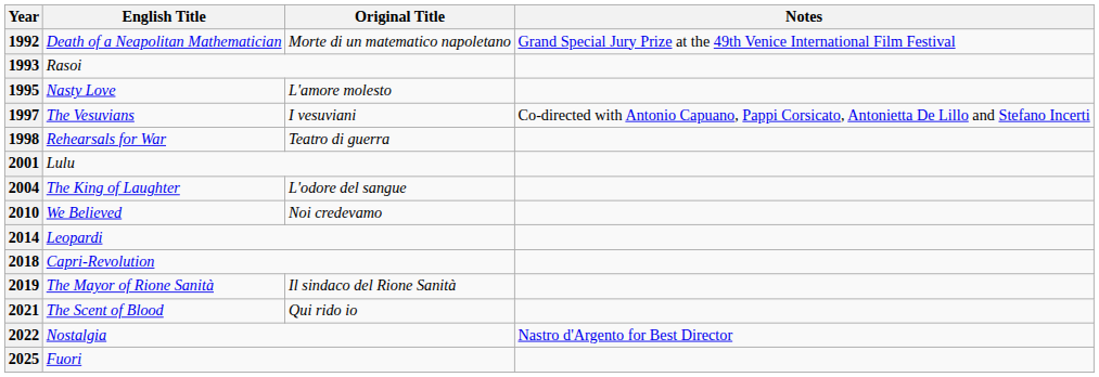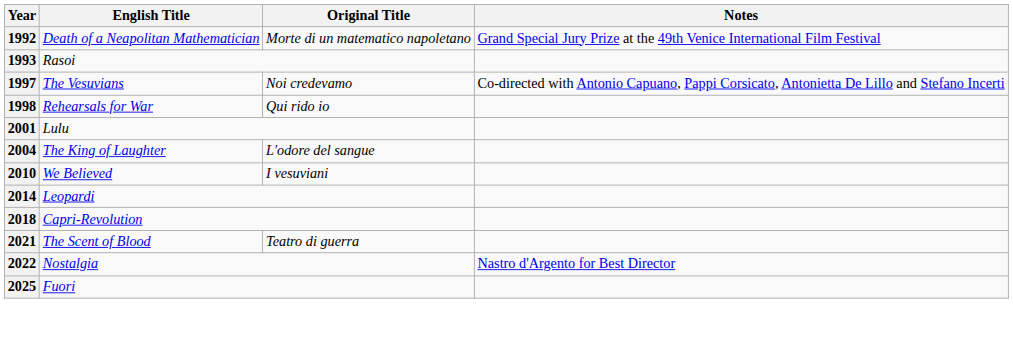- row: 1995 | Nasty Love | L'amore molesto
1997 | Original Title: I vesuviani -> Noi credevamo
1998 | Original Title: Teatro di guerra -> Qui rido io
2010 | Original Title: Noi credevamo -> I vesuviani
- row: 2019 | The Mayor of Rione Sanità | Il sindaco del Rione Sanità
2021 | Original Title: Qui rido io -> Teatro di guerra
